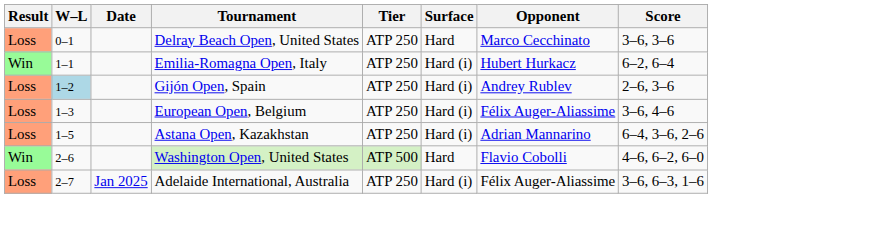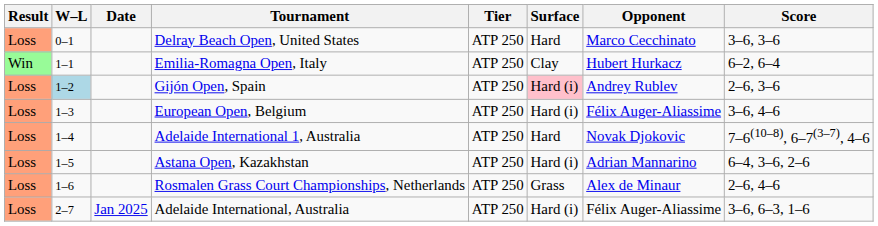Emilia-Romagna Open, Italy | Surface: Hard (i) -> Clay
Gijón Open, Spain | Surface: no background -> pink background
+ row: Loss | 1–4 | Adelaide International 1, Australia | ATP 250 | Hard | Novak Djokovic | 7–6(10–8), 6–7(3–7), 4–6
+ row: Loss | 1–6 | Rosmalen Grass Court Championships, Netherlands | ATP 250 | Grass | Alex de Minaur | 2–6, 4–6
- row: Win | 2–6 | Washington Open, United States | ATP 500 | Hard | Flavio Cobolli | 4–6, 6–2, 6–0
